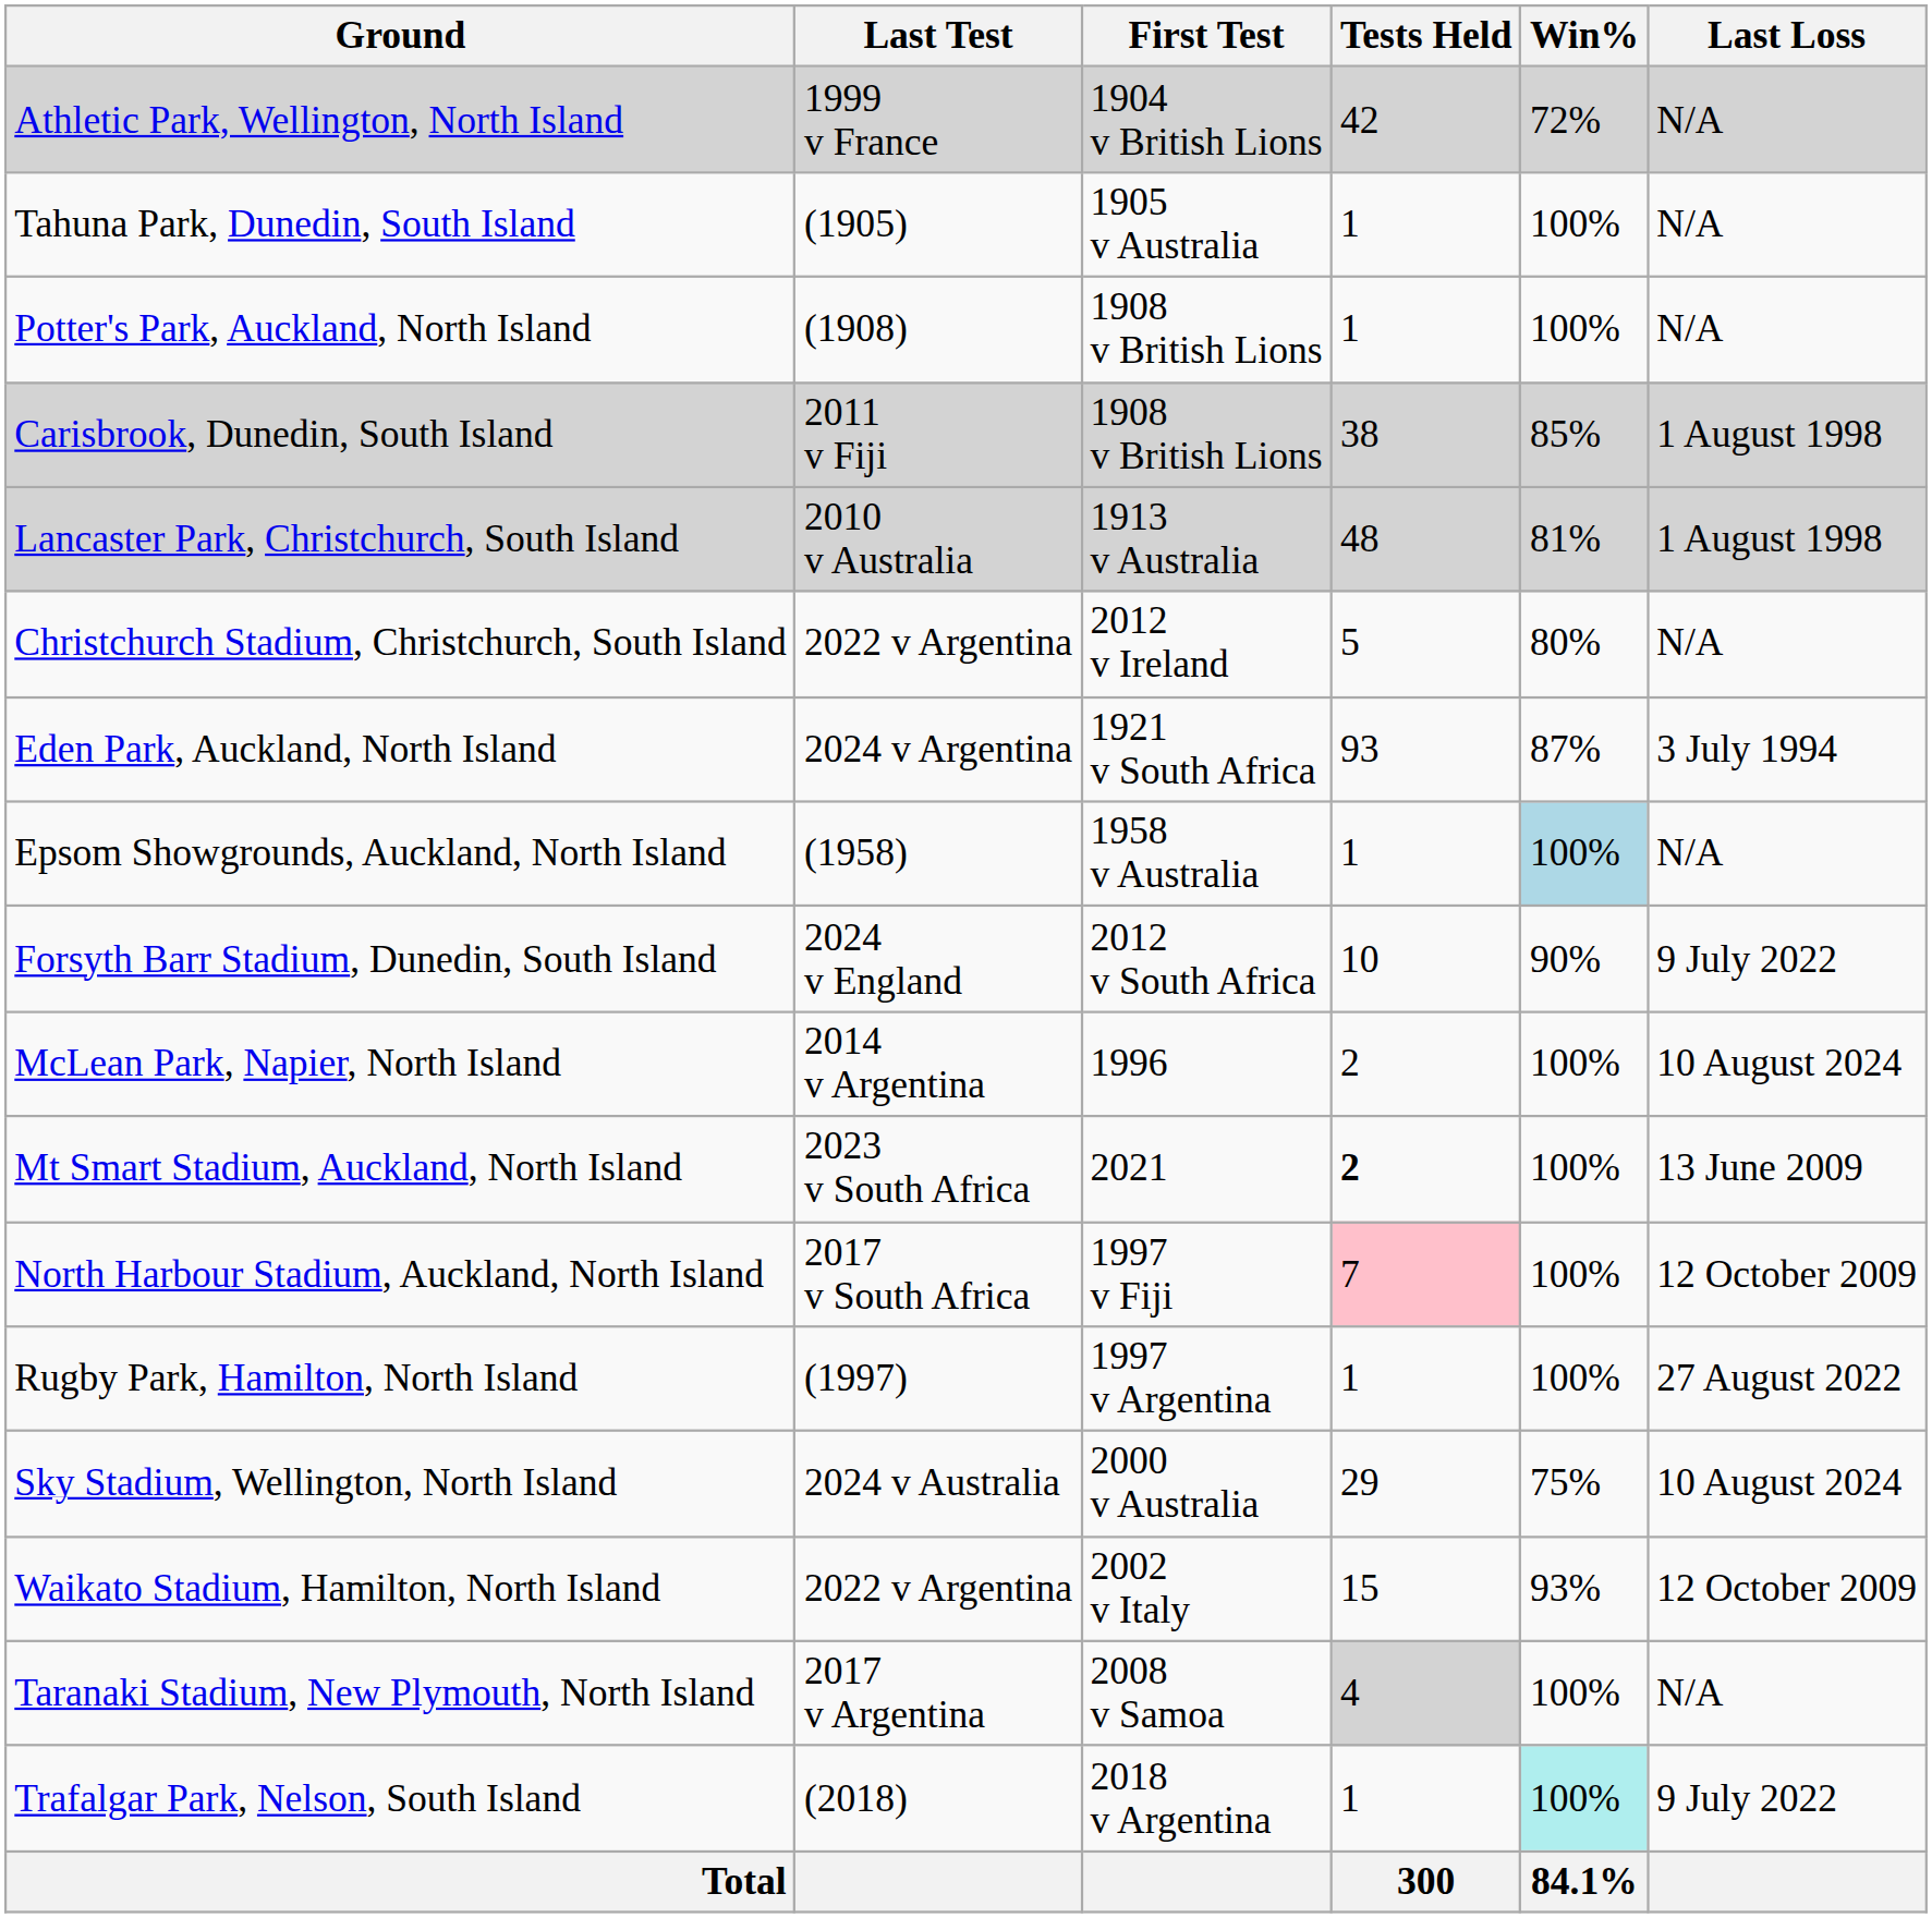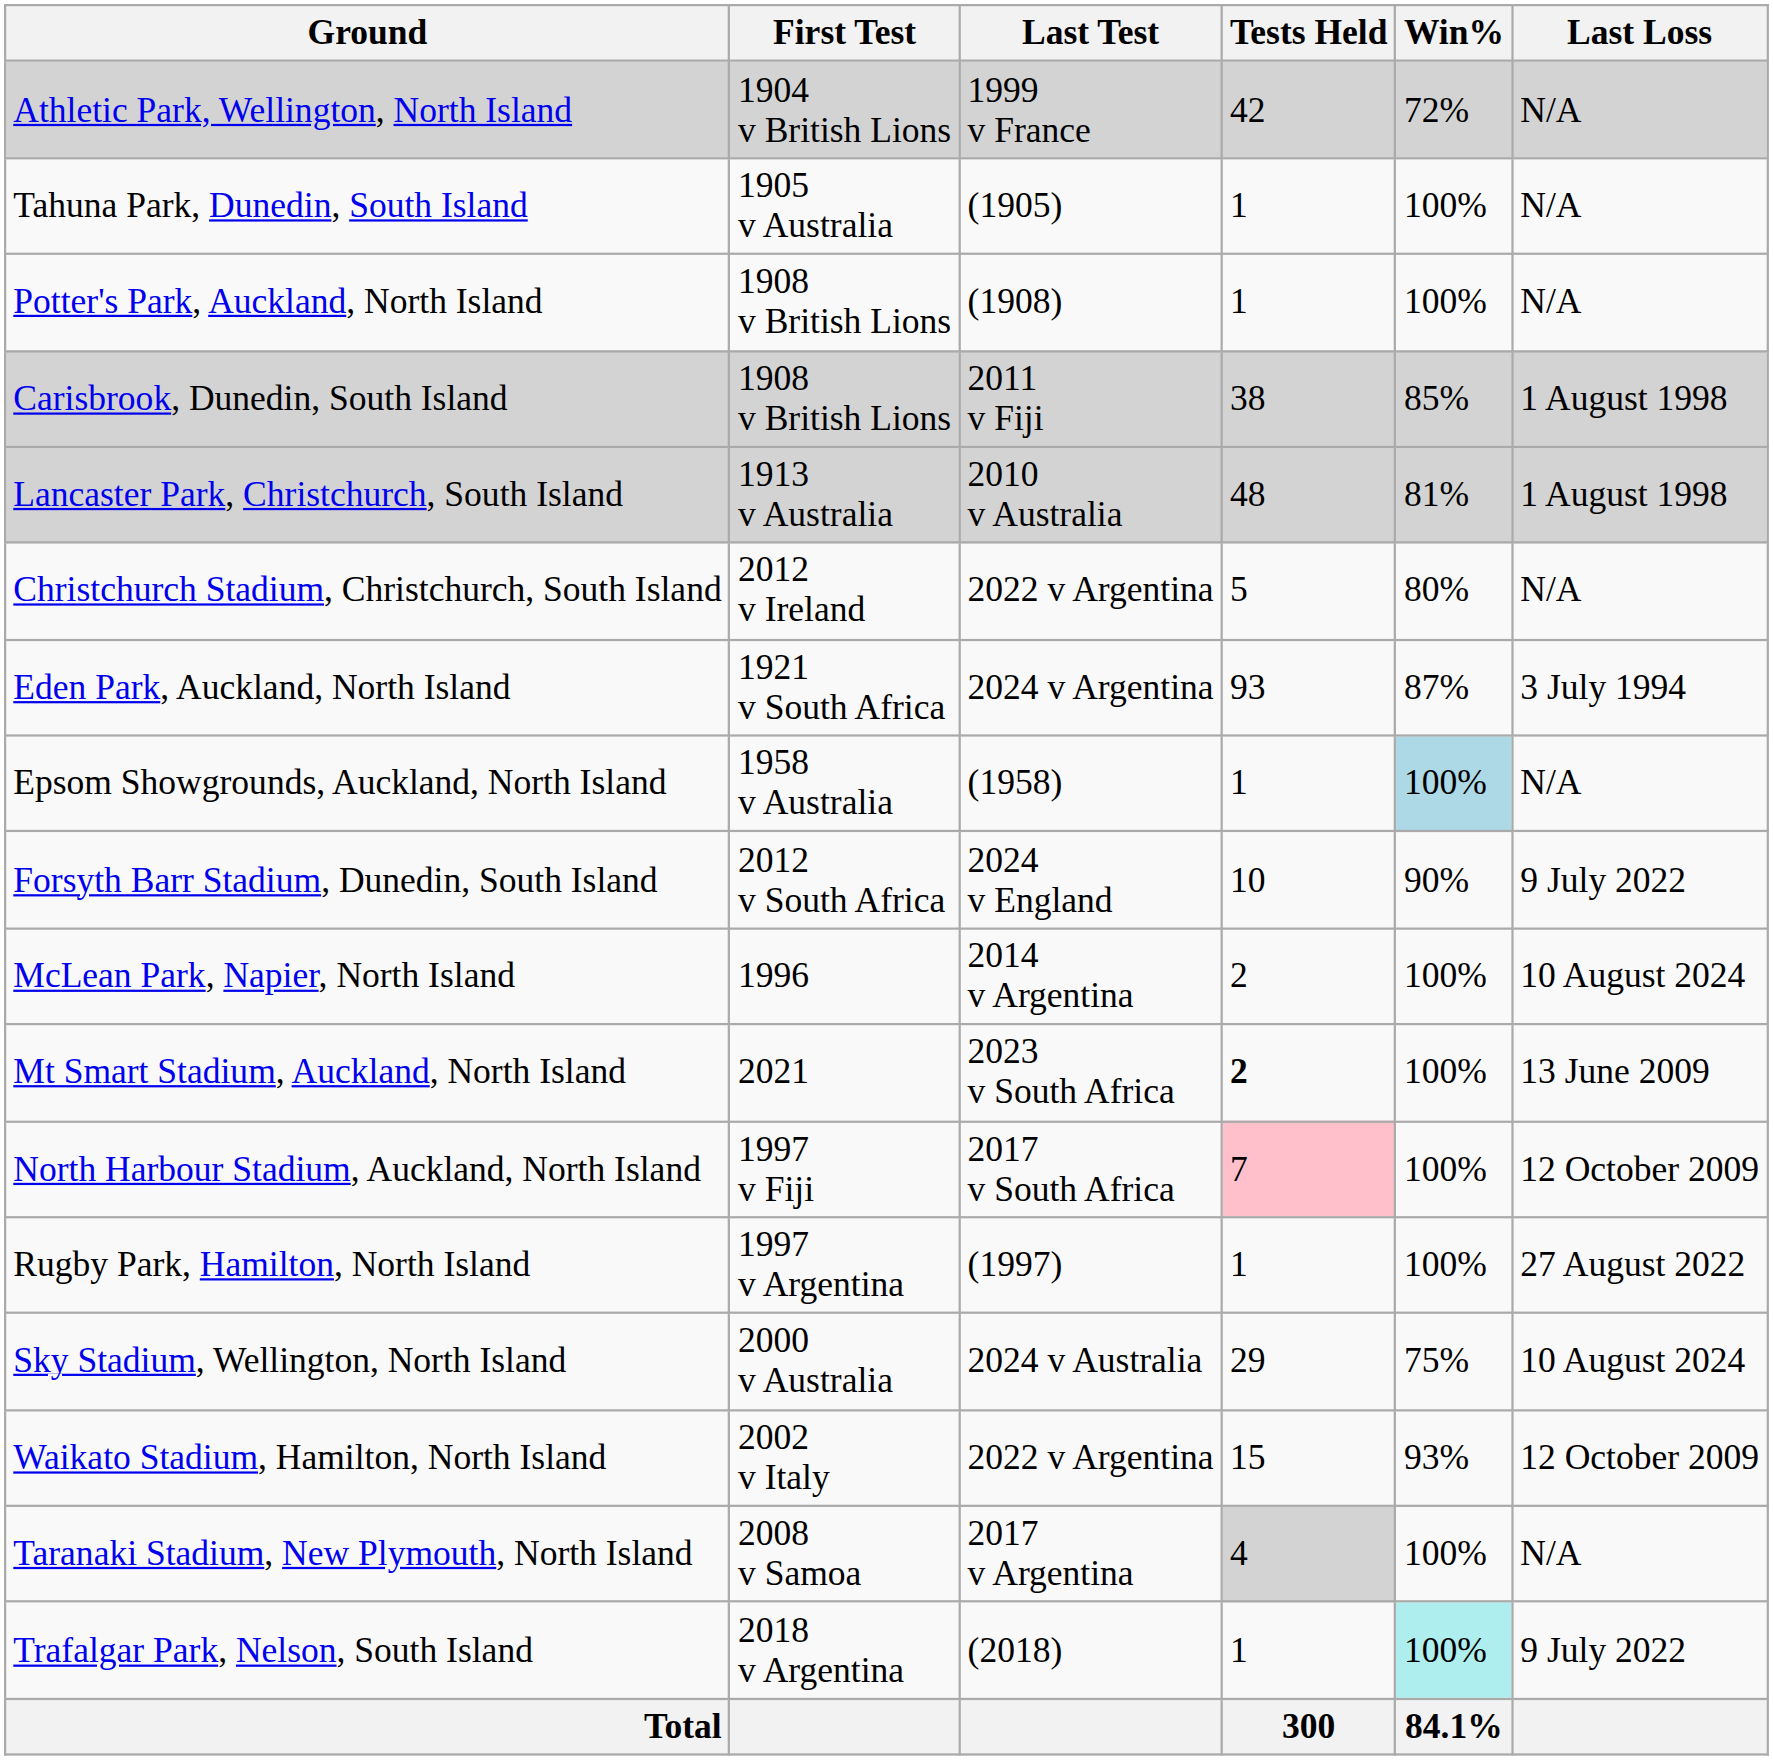columns swapped: First Test <-> Last Test
